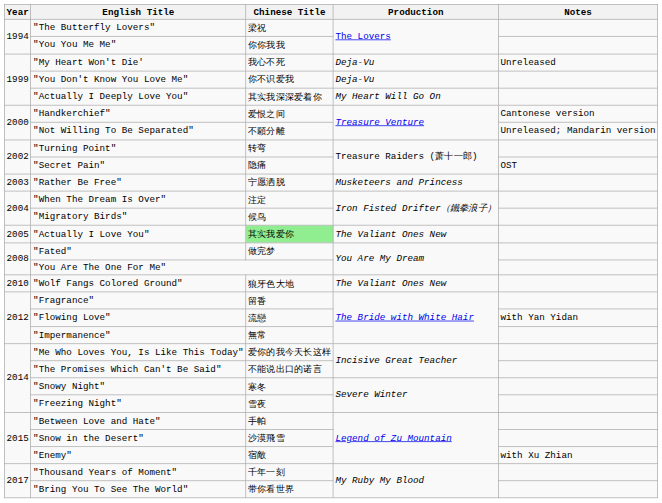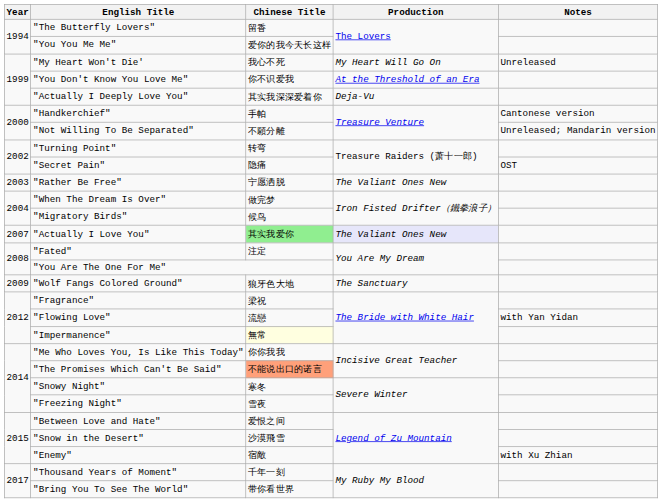"The Butterfly Lovers" | Chinese Title: 梁祝 -> 留香
"You You Me Me" | Chinese Title: 你你我我 -> 爱你的我今天长这样
"My Heart Won't Die' | Production: Deja-Vu -> My Heart Will Go On
"You Don't Know You Love Me" | Production: Deja-Vu -> At the Threshold of an Era
"Actually I Deeply Love You" | Production: My Heart Will Go On -> Deja-Vu
"Handkerchief" | Chinese Title: 爱恨之间 -> 手帕
"Rather Be Free" | Production: Musketeers and Princess -> The Valiant Ones New
"When The Dream Is Over" | Chinese Title: 注定 -> 做完梦
"Actually I Love You" | Year: 2005 -> 2007
"Actually I Love You" | Production: no background -> lavender background
"Fated" | Chinese Title: 做完梦 -> 注定
"Wolf Fangs Colored Ground" | Year: 2010 -> 2009
"Wolf Fangs Colored Ground" | Production: The Valiant Ones New -> The Sanctuary
"Fragrance" | Chinese Title: 留香 -> 梁祝
"Impermanence" | Chinese Title: no background -> lightyellow background
"Me Who Loves You, Is Like This Today" | Chinese Title: 爱你的我今天长这样 -> 你你我我
"The Promises Which Can't Be Said" | Chinese Title: no background -> lightsalmon background
"Between Love and Hate" | Chinese Title: 手帕 -> 爱恨之间
